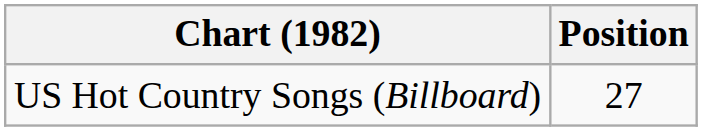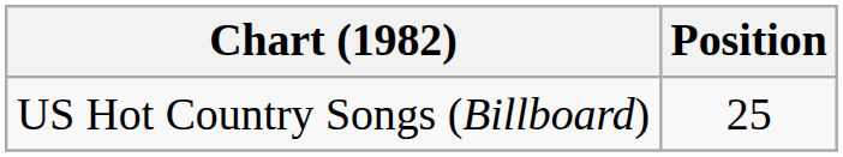US Hot Country Songs (Billboard) | Position: 27 -> 25
